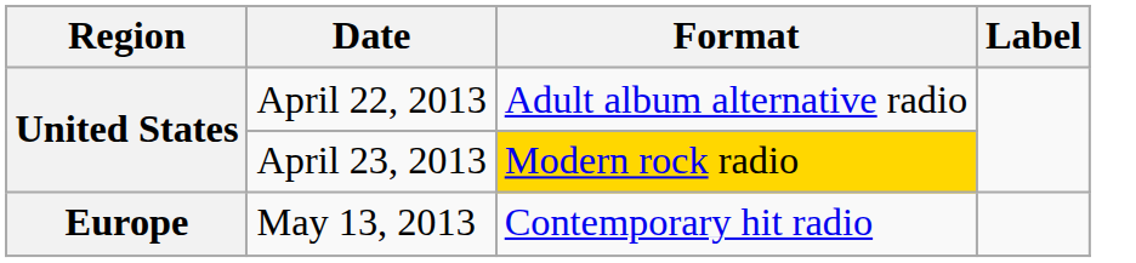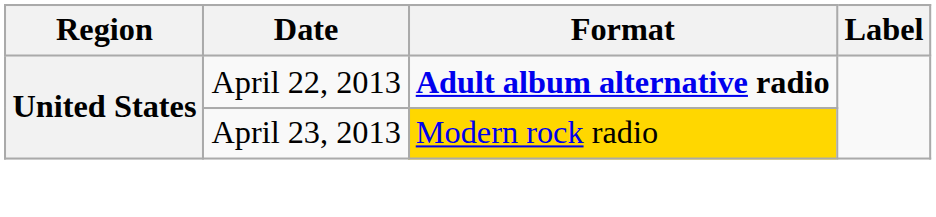April 22, 2013 | Format: normal -> bold
- row: Europe | May 13, 2013 | Contemporary hit radio
